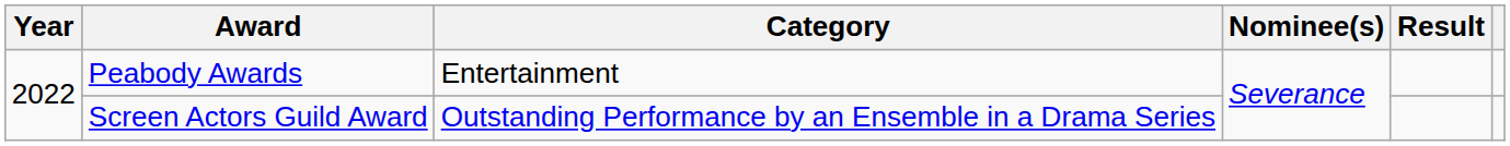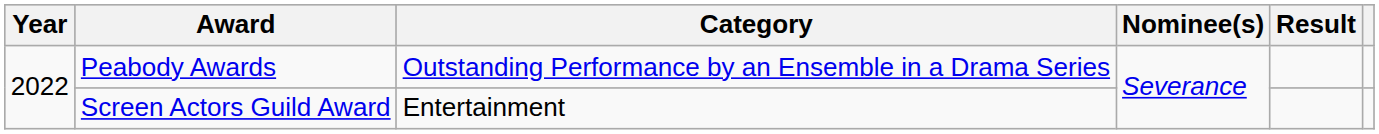Peabody Awards | Category: Entertainment -> Outstanding Performance by an Ensemble in a Drama Series
Screen Actors Guild Award | Category: Outstanding Performance by an Ensemble in a Drama Series -> Entertainment
